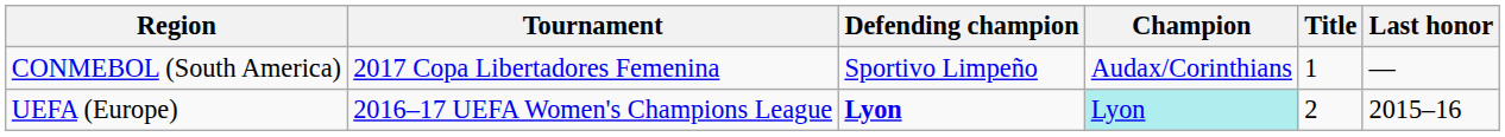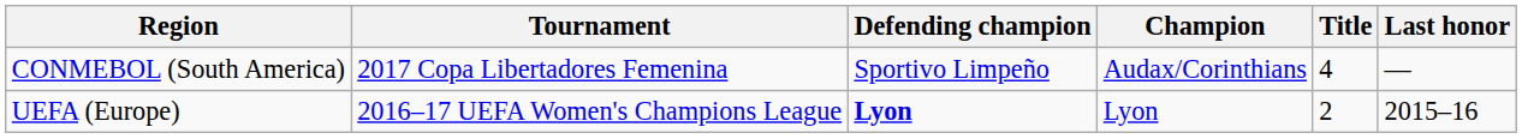CONMEBOL (South America) | Title: 1 -> 4
UEFA (Europe) | Champion: paleturquoise background -> no background
